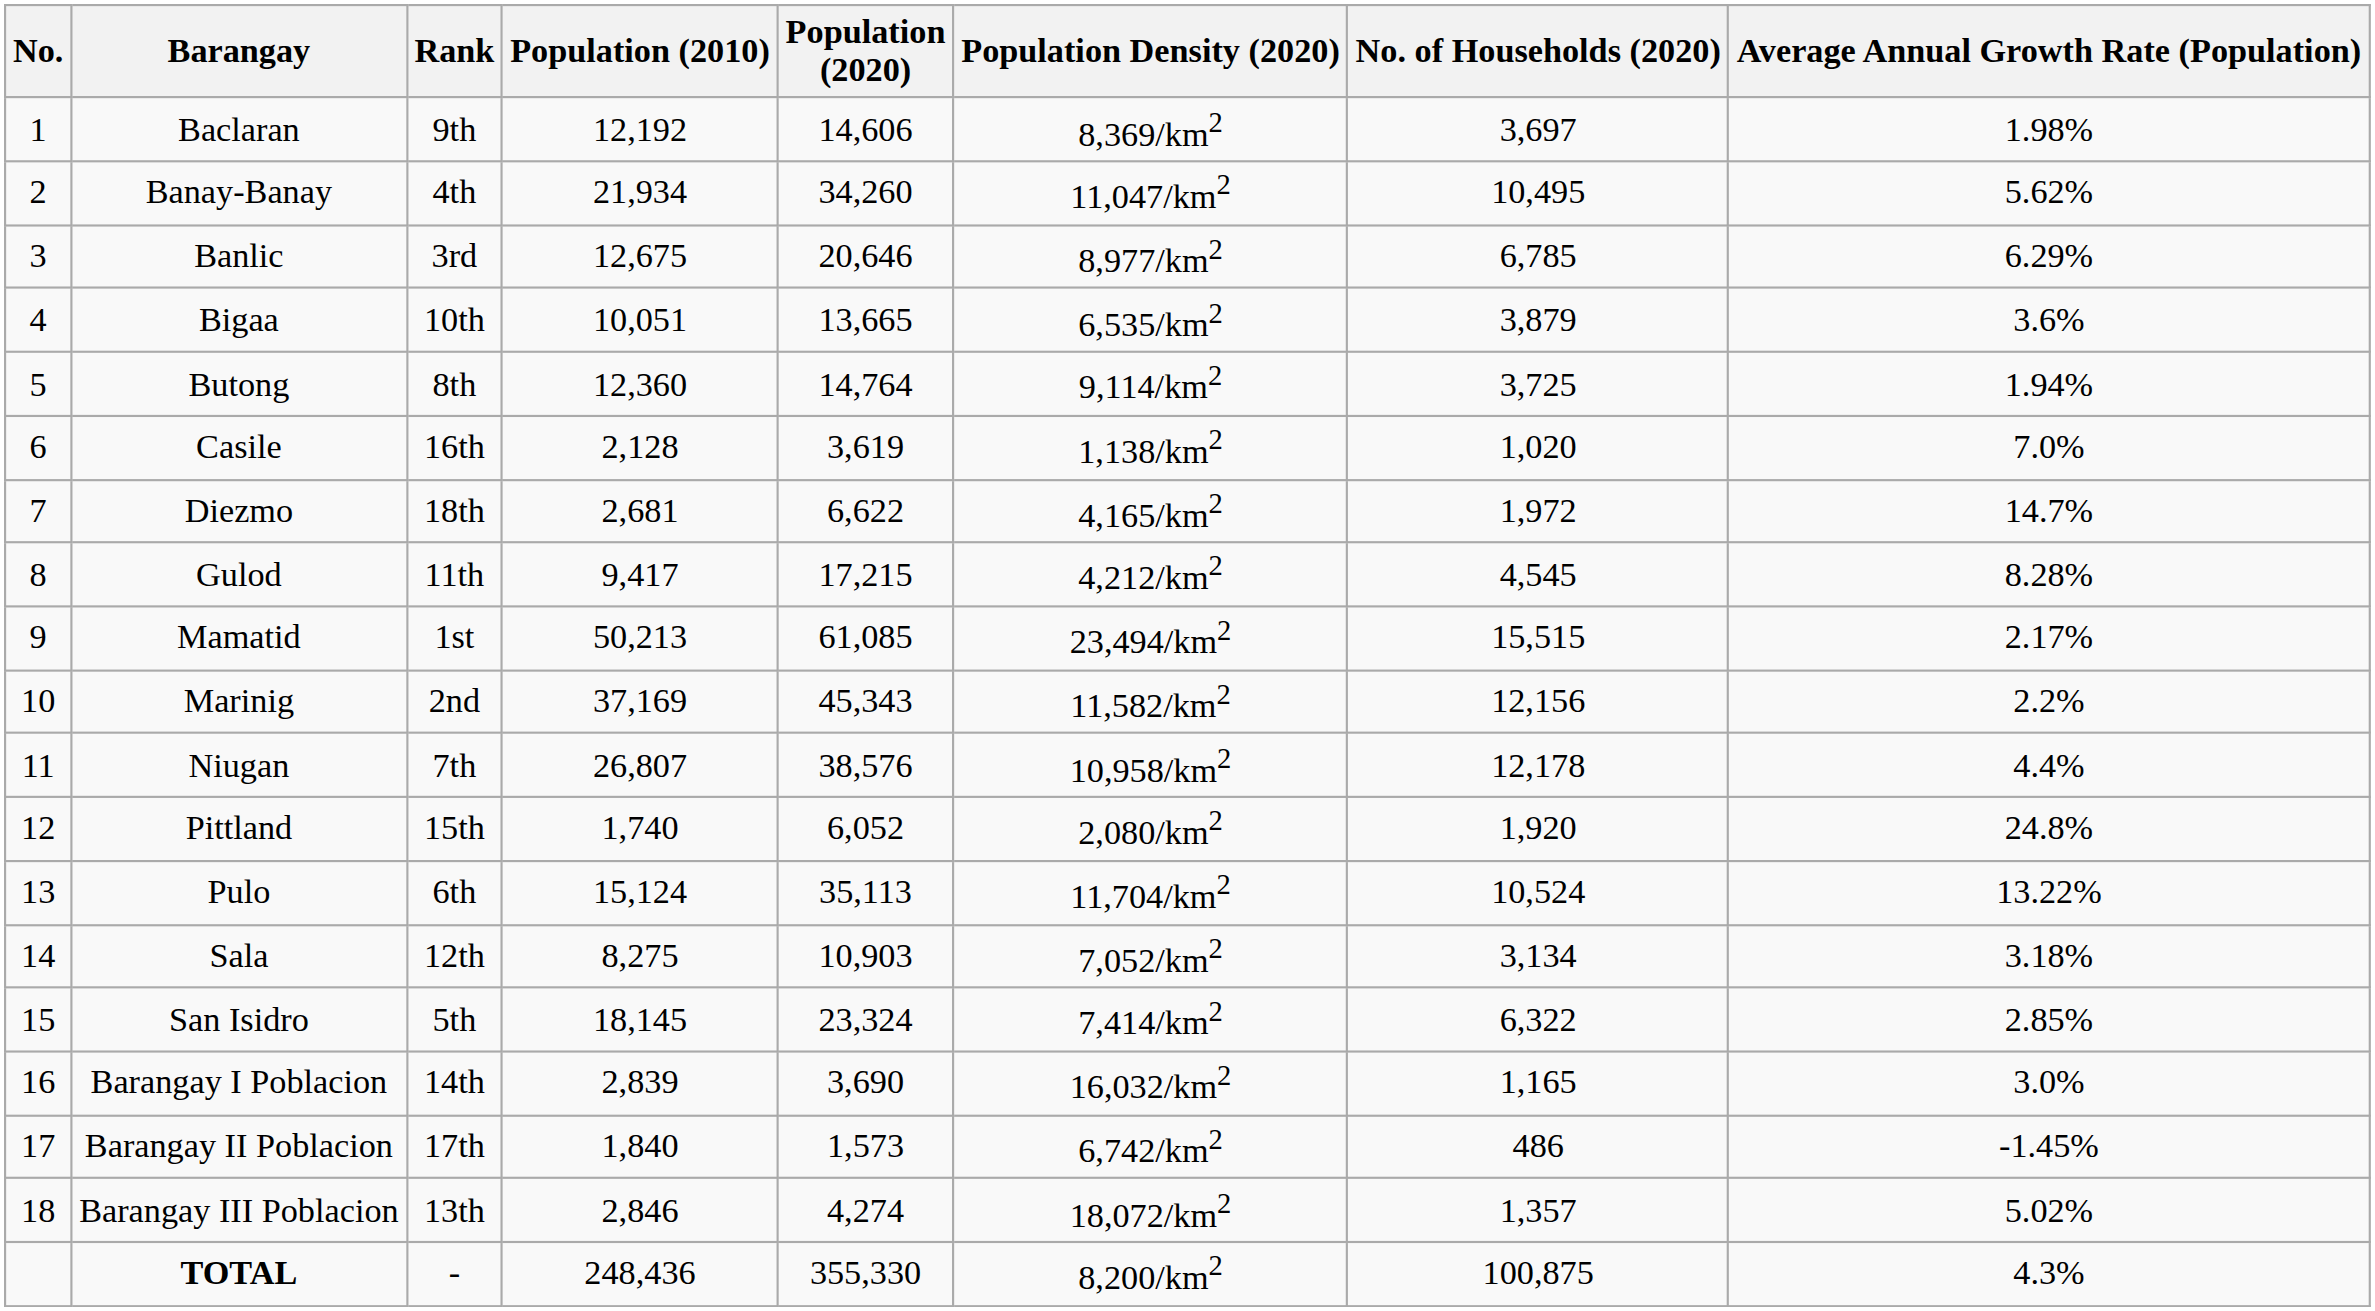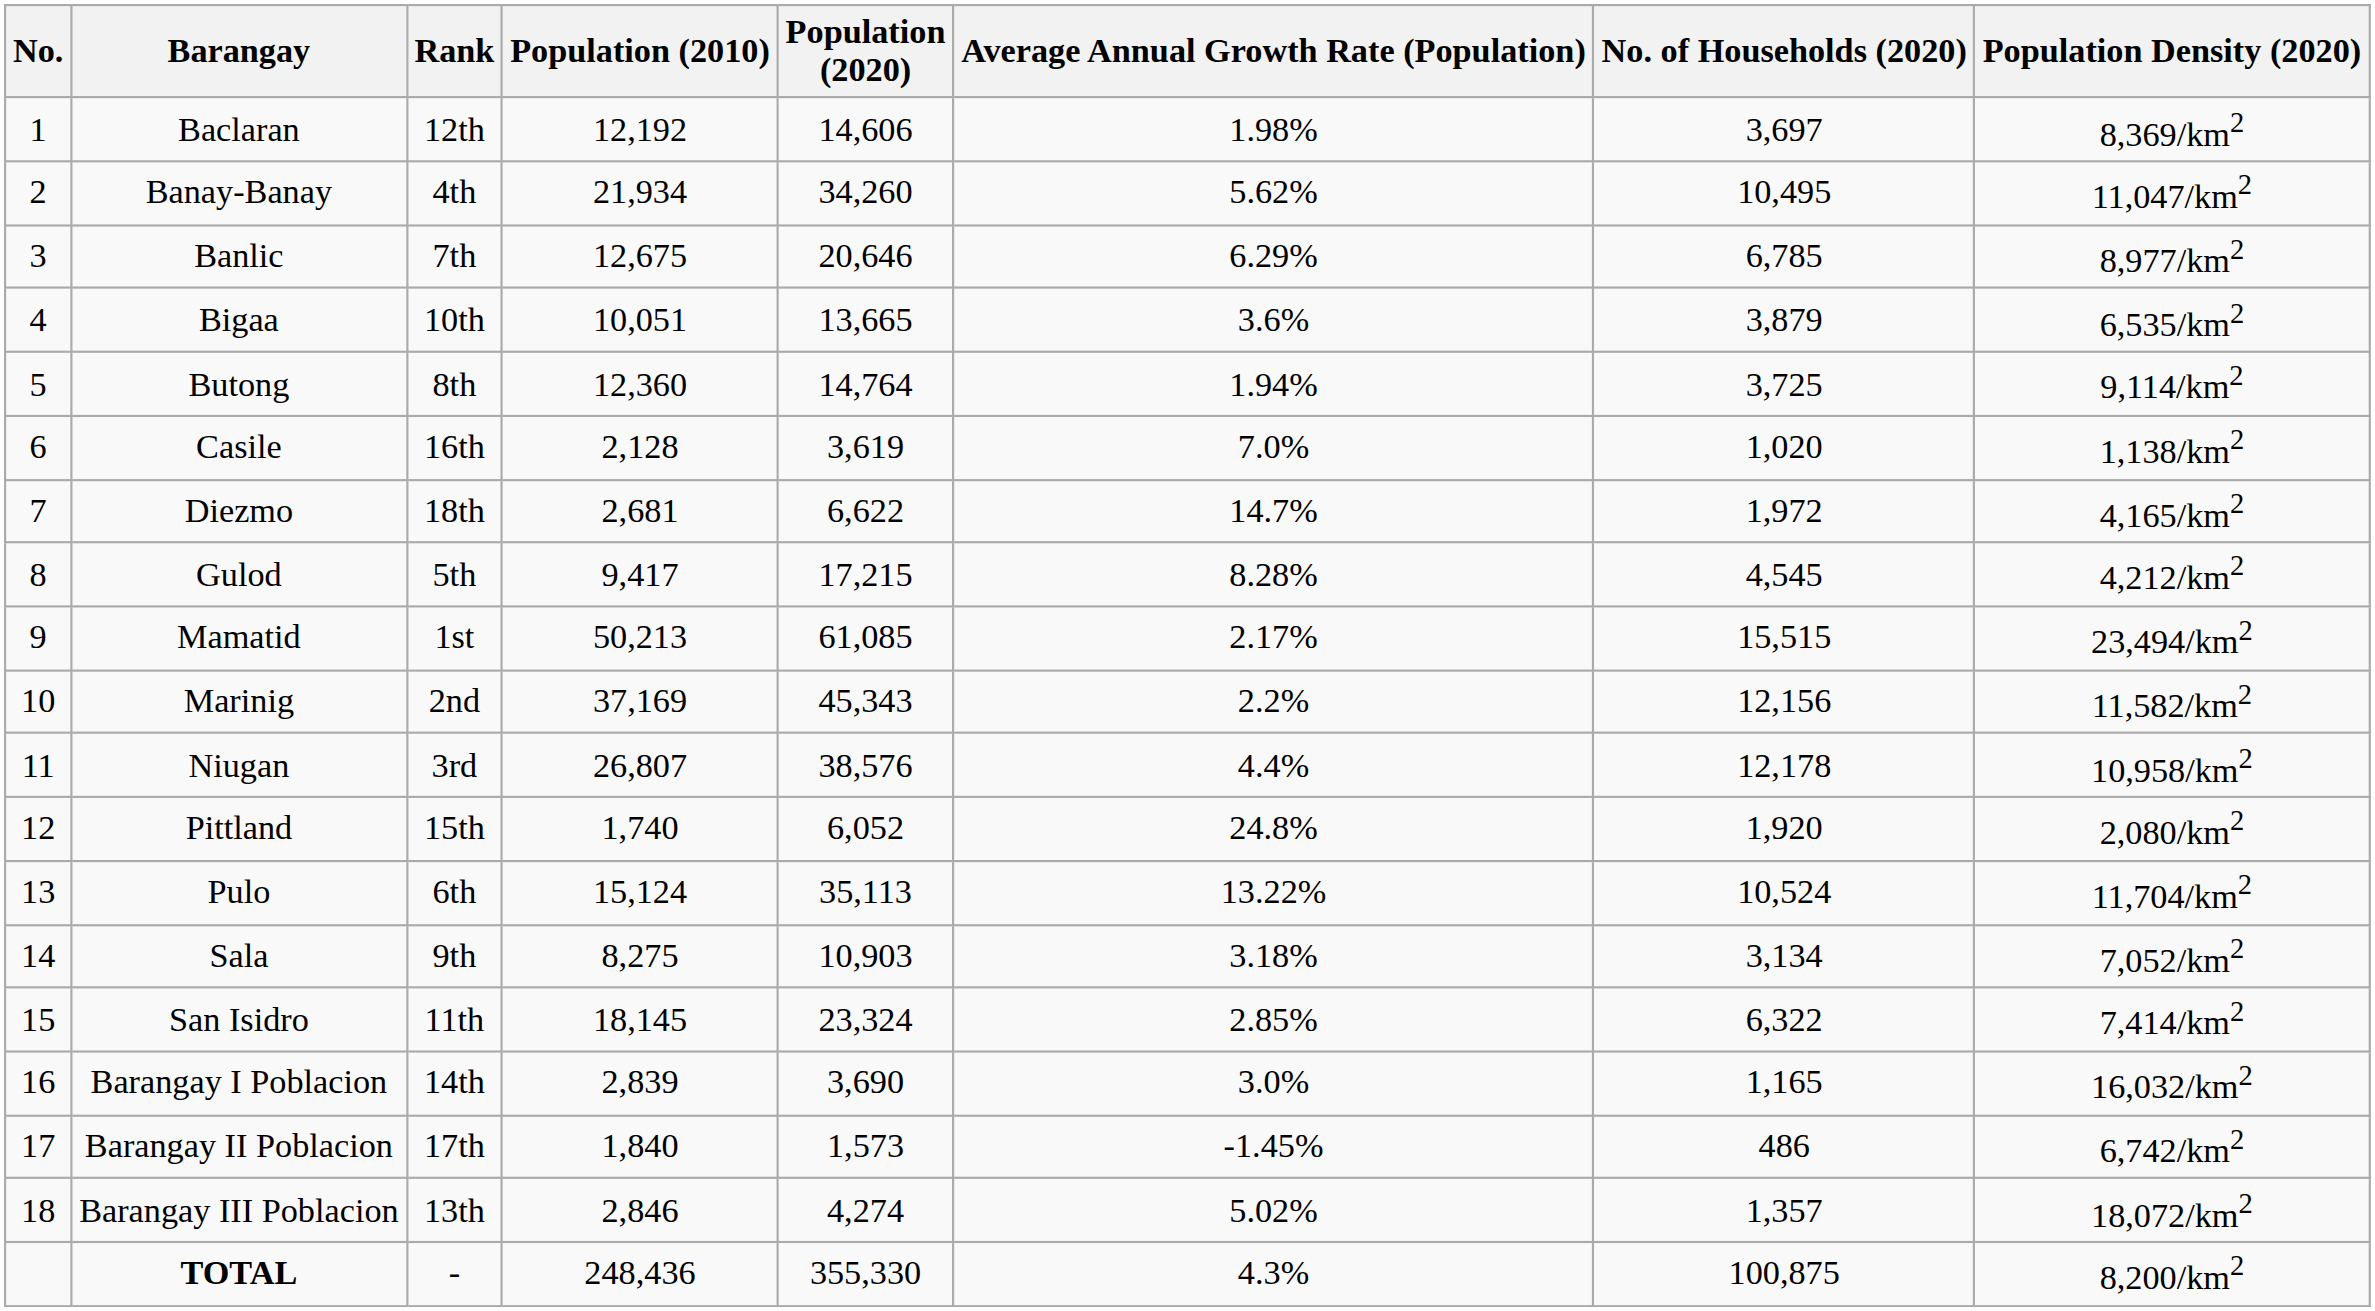columns swapped: Population Density (2020) <-> Average Annual Growth Rate (Population)
Baclaran | Rank: 9th -> 12th
Banlic | Rank: 3rd -> 7th
Gulod | Rank: 11th -> 5th
Niugan | Rank: 7th -> 3rd
Sala | Rank: 12th -> 9th
San Isidro | Rank: 5th -> 11th
